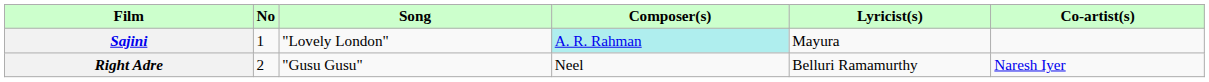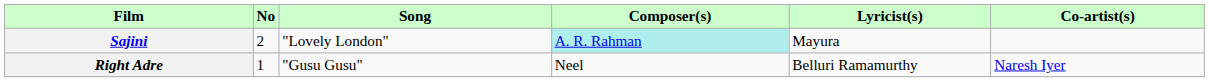Sajini | No: 1 -> 2
Right Adre | No: 2 -> 1
